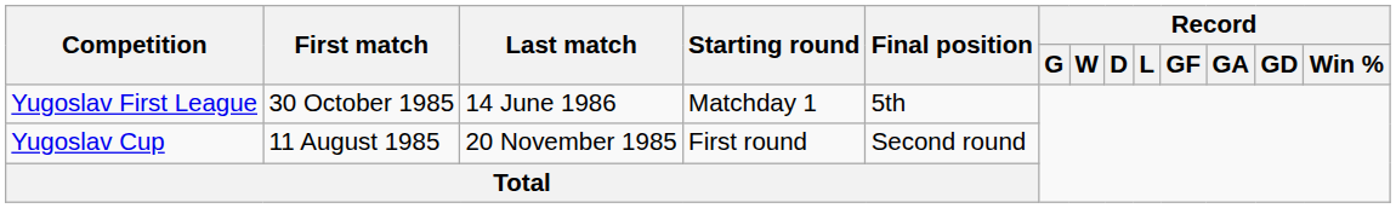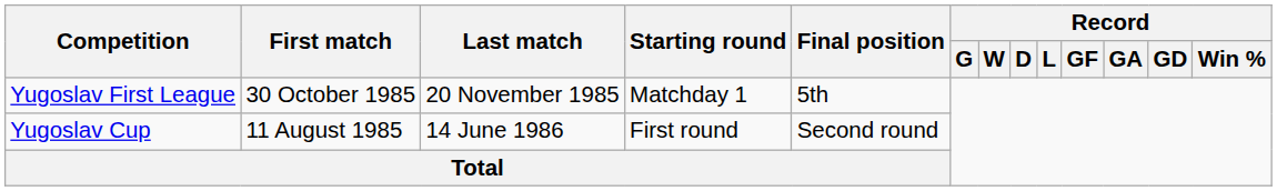Yugoslav First League | Last match: 14 June 1986 -> 20 November 1985
Yugoslav Cup | Last match: 20 November 1985 -> 14 June 1986
